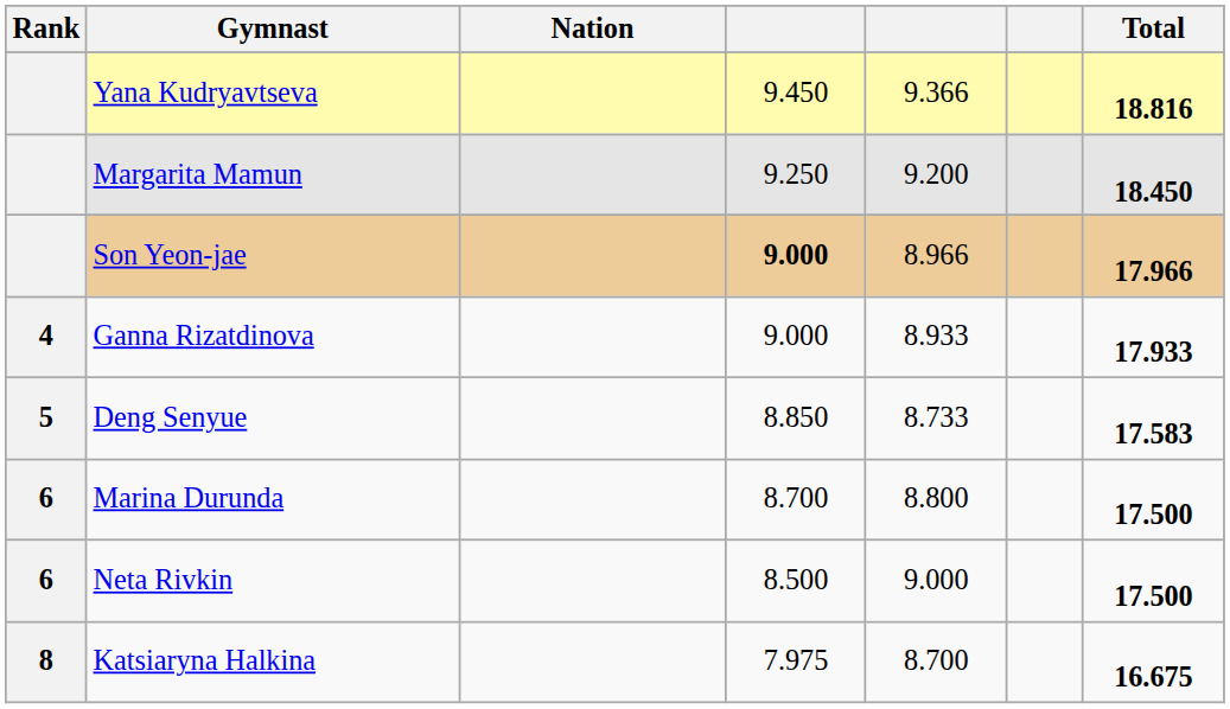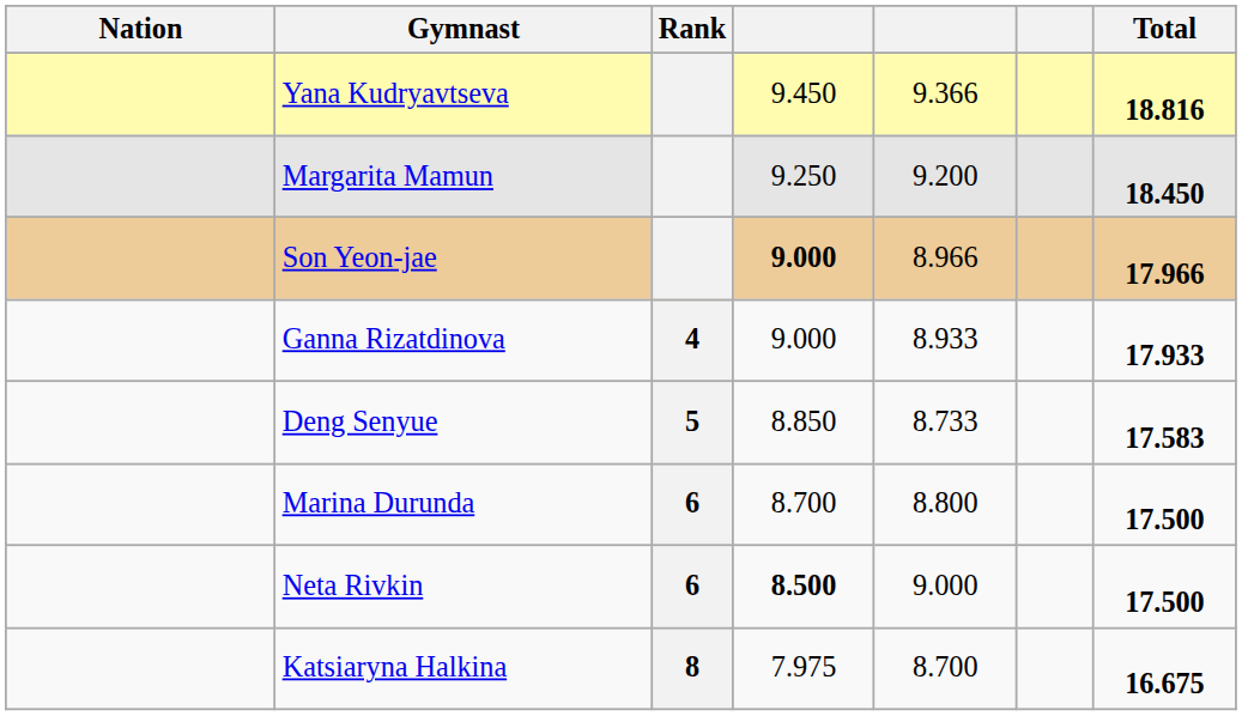columns swapped: Rank <-> Nation
Neta Rivkin | column 4: normal -> bold
